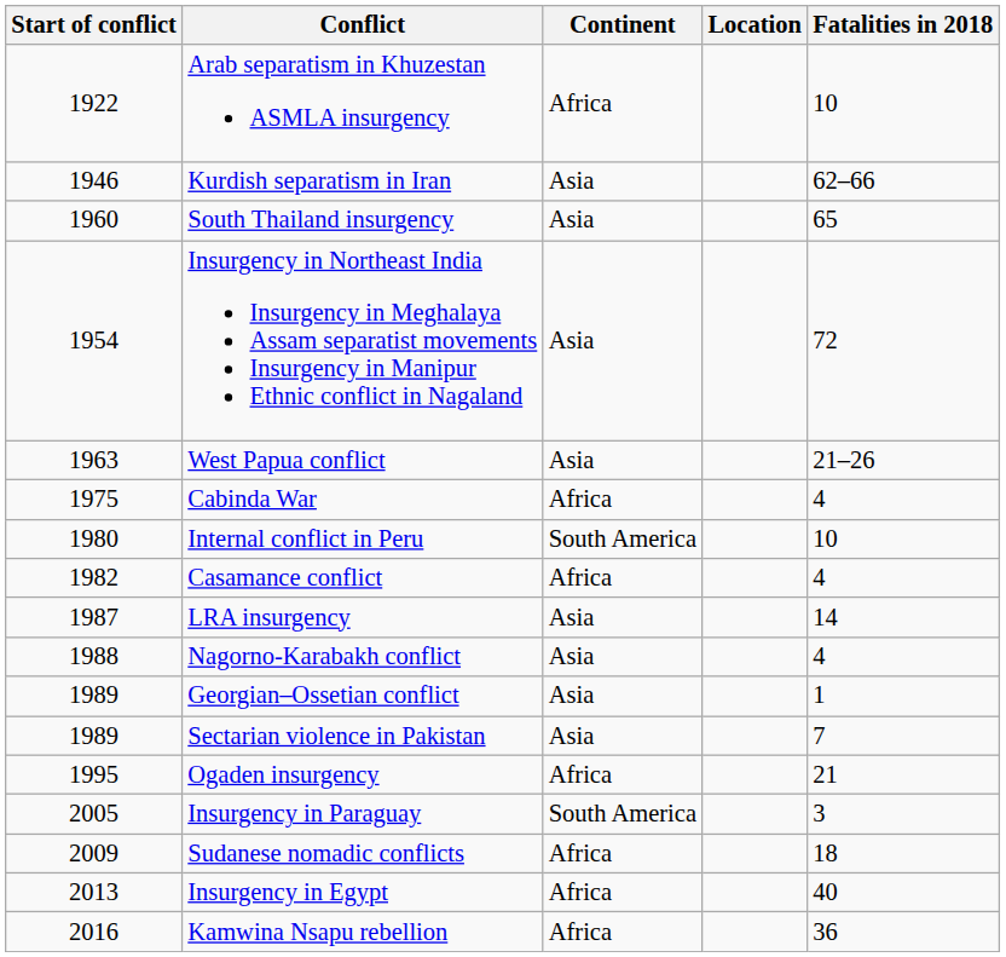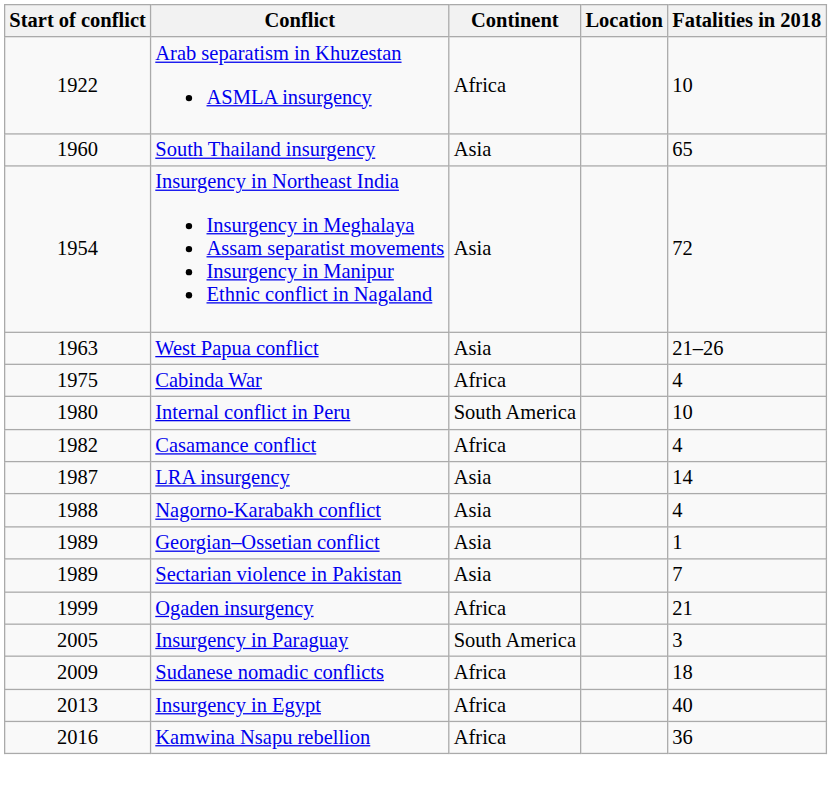- row: 1946 | Kurdish separatism in Iran | Asia | 62–66
Ogaden insurgency | Start of conflict: 1995 -> 1999
